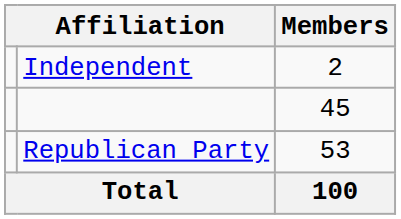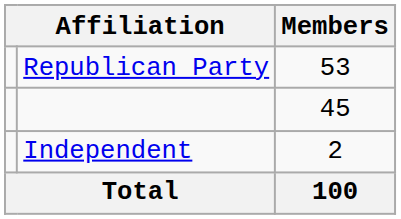rows swapped: Republican Party <-> Independent
